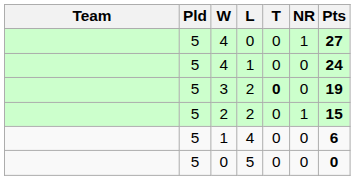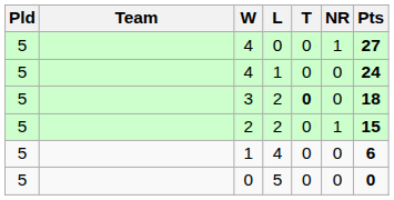columns swapped: Team <-> Pld
3 | Pts: 19 -> 18
